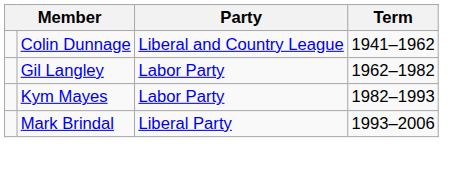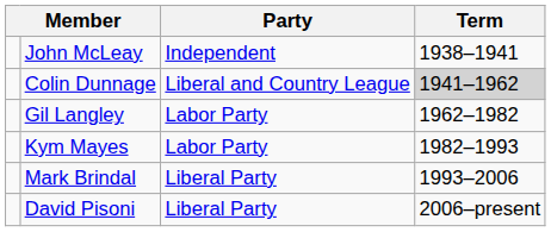+ row: John McLeay | Independent | 1938–1941
Colin Dunnage | Term: no background -> lightgrey background
+ row: David Pisoni | Liberal Party | 2006–present
